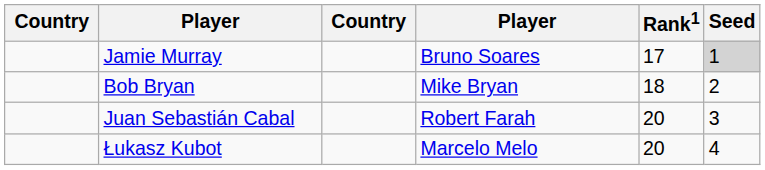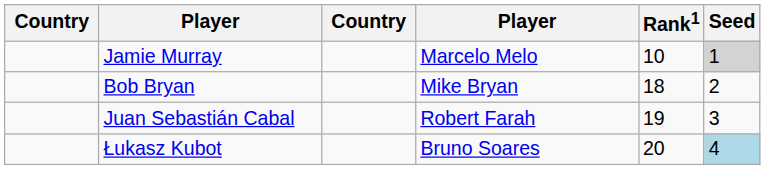Jamie Murray | column 4: Bruno Soares -> Marcelo Melo
Jamie Murray | Rank1: 17 -> 10
Juan Sebastián Cabal | Rank1: 20 -> 19
Łukasz Kubot | column 4: Marcelo Melo -> Bruno Soares
Łukasz Kubot | Seed: no background -> lightblue background
